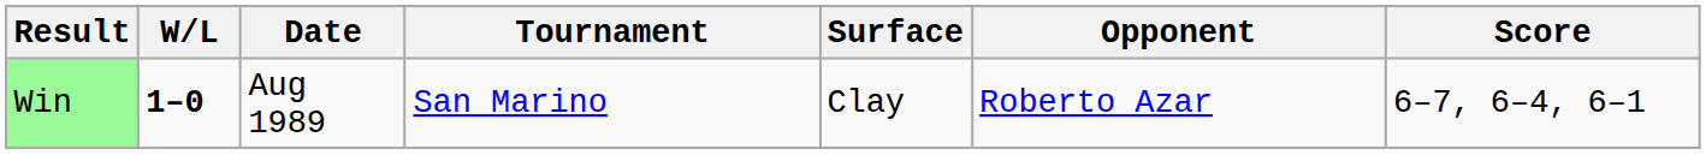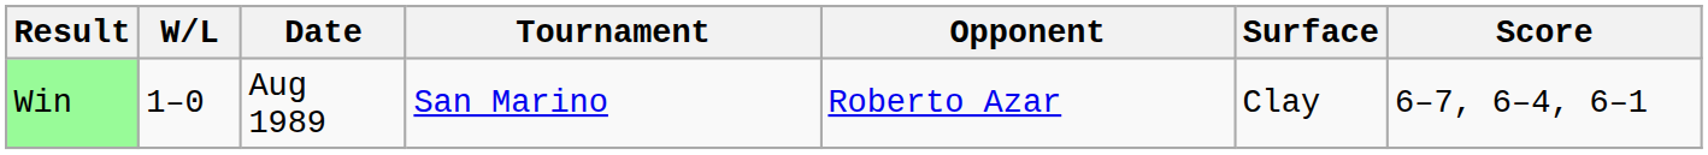columns swapped: Surface <-> Opponent
Win | W/L: bold -> normal
